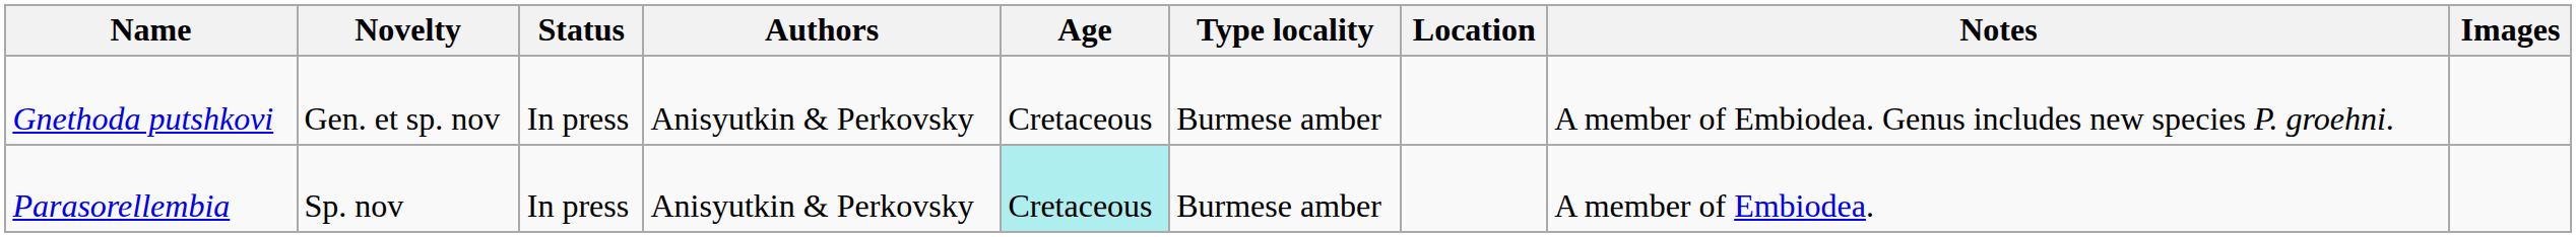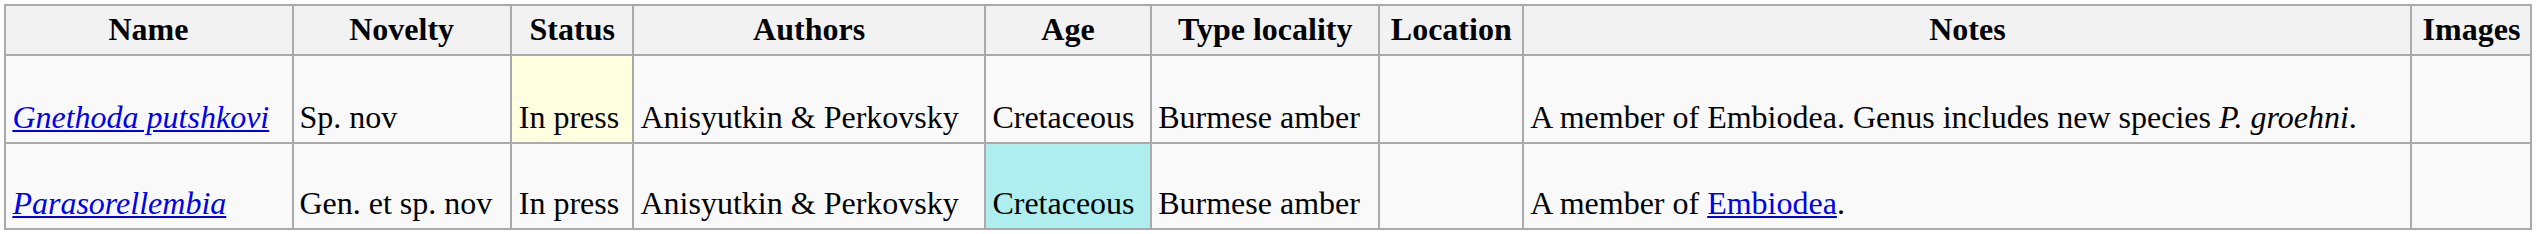Gnethoda putshkovi | Novelty: Gen. et sp. nov -> Sp. nov
Gnethoda putshkovi | Status: no background -> lightyellow background
Parasorellembia | Novelty: Sp. nov -> Gen. et sp. nov
